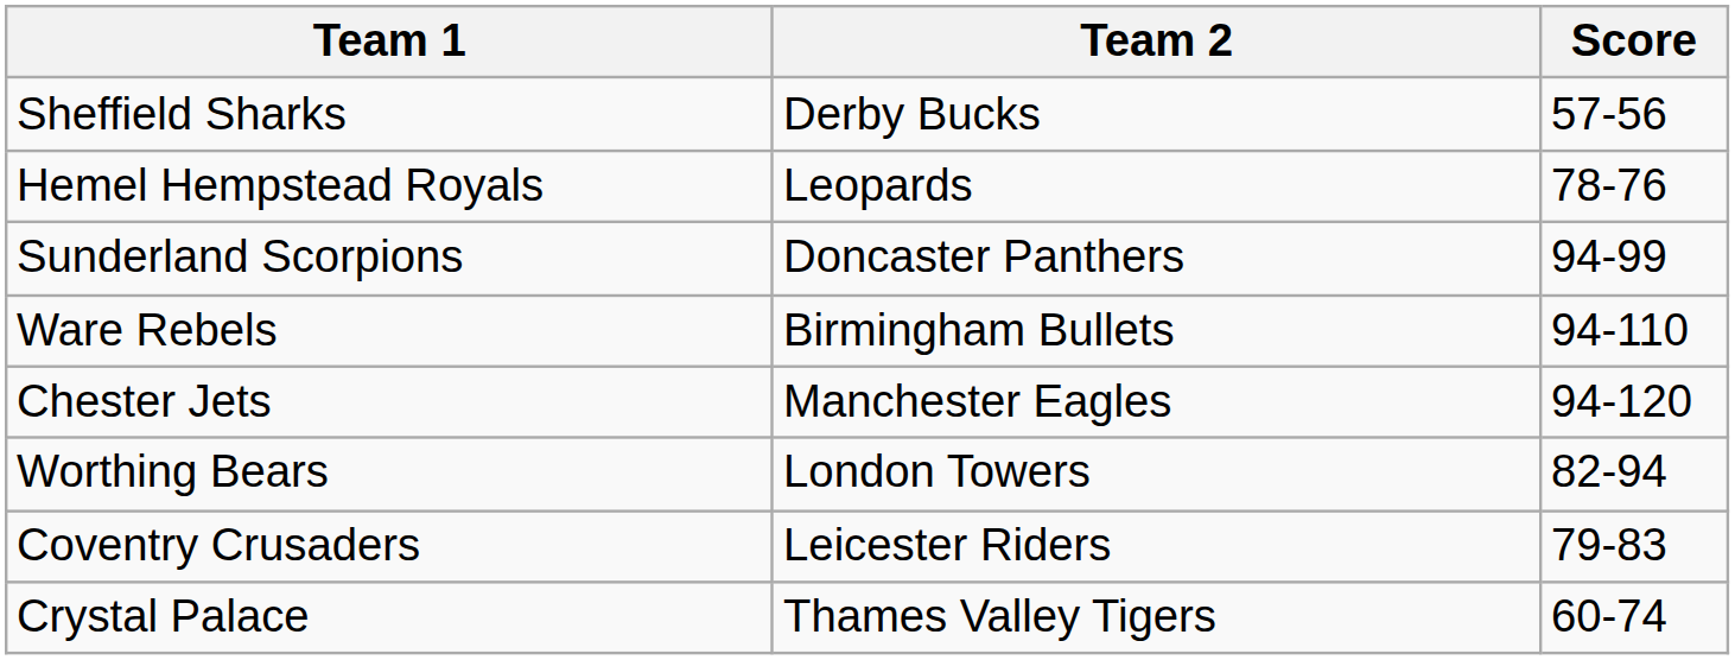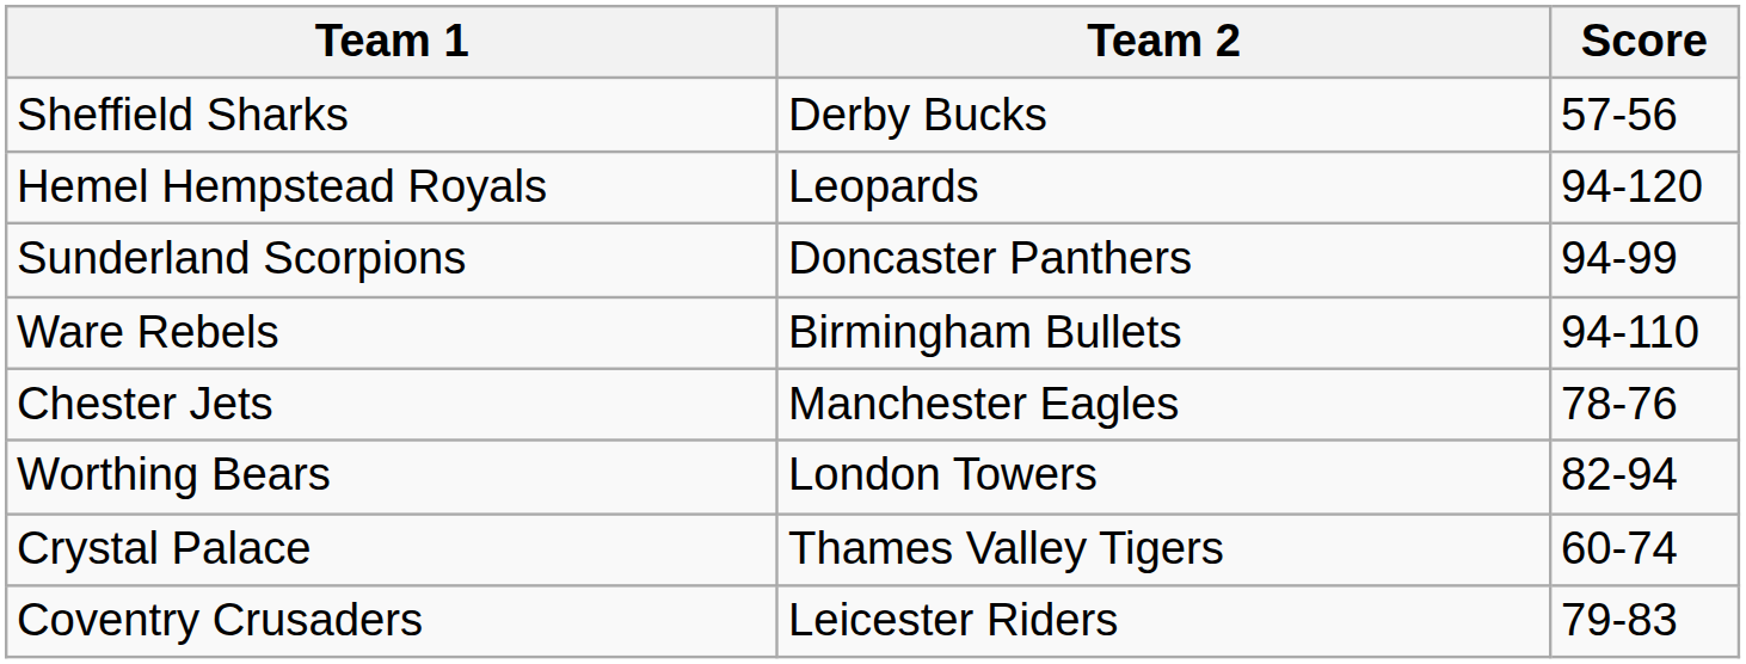Hemel Hempstead Royals | Score: 78-76 -> 94-120
Chester Jets | Score: 94-120 -> 78-76
rows swapped: Crystal Palace <-> Coventry Crusaders
